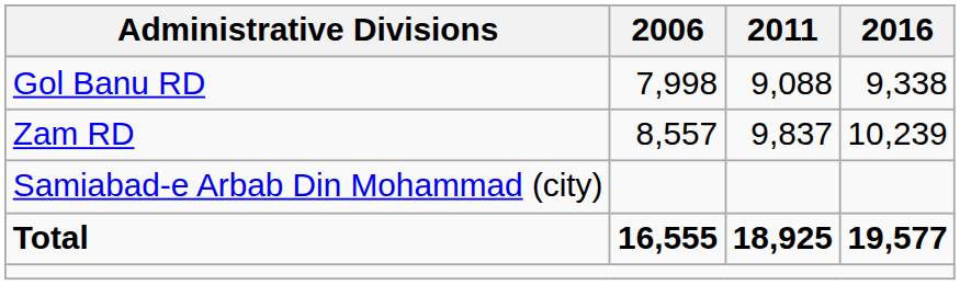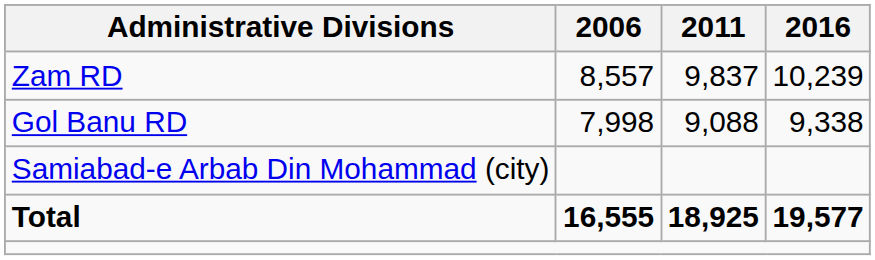rows swapped: Gol Banu RD <-> Zam RD
